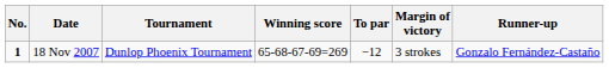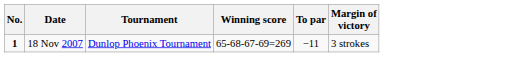- column: Runner-up | Gonzalo Fernández-Castaño
18 Nov 2007 | To par: −12 -> −11
